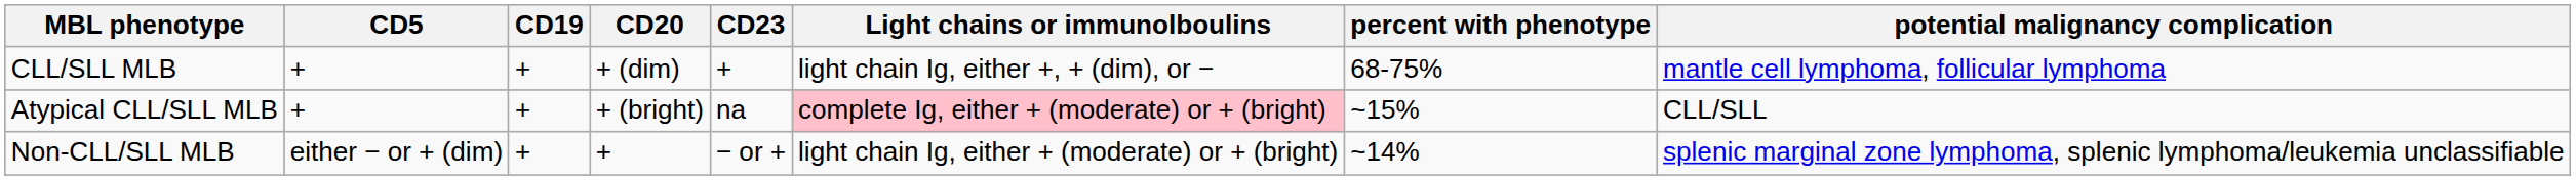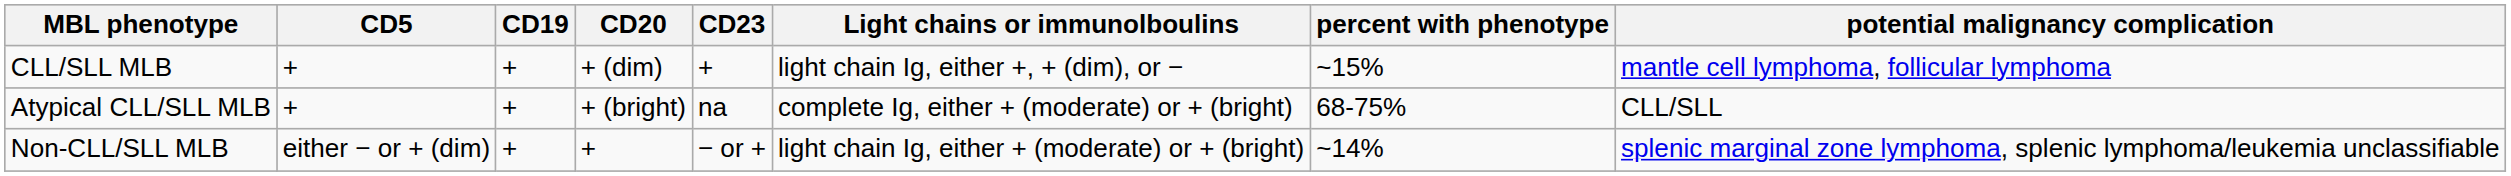CLL/SLL MLB | percent with phenotype: 68-75% -> ~15%
Atypical CLL/SLL MLB | Light chains or immunolboulins: pink background -> no background
Atypical CLL/SLL MLB | percent with phenotype: ~15% -> 68-75%
